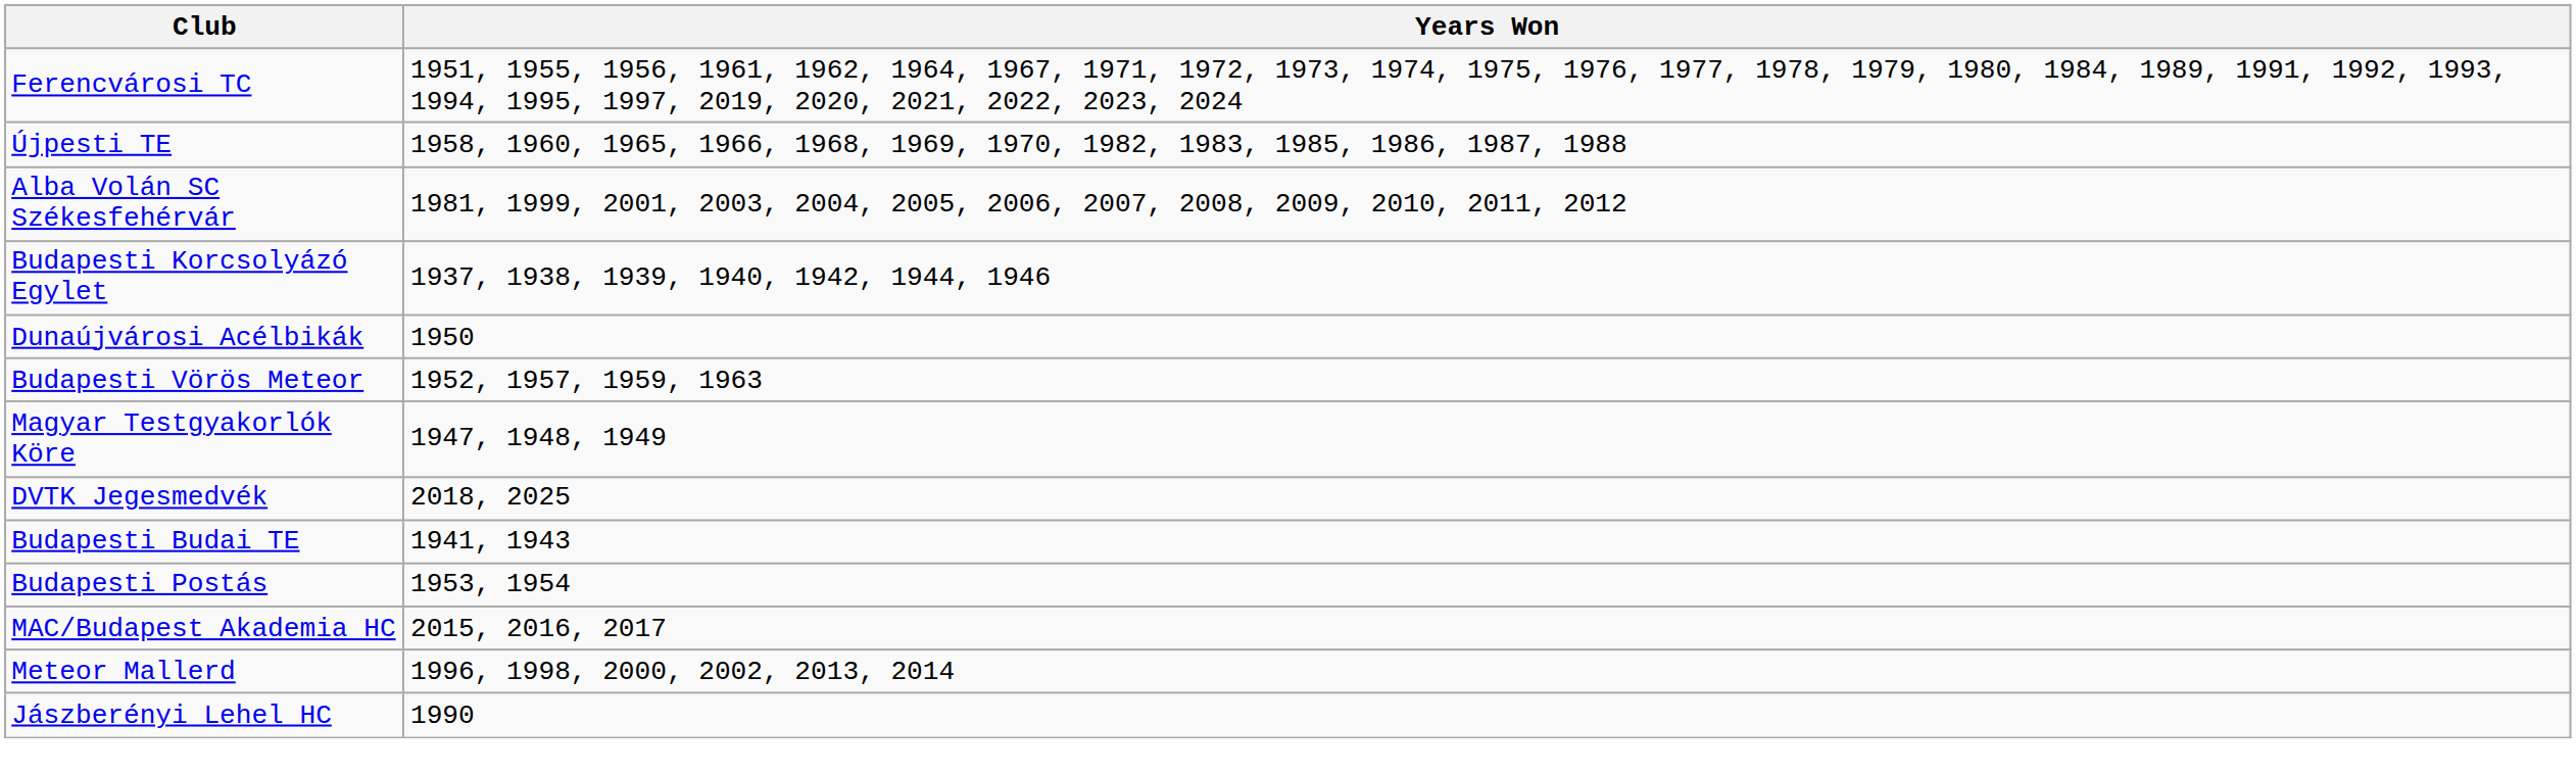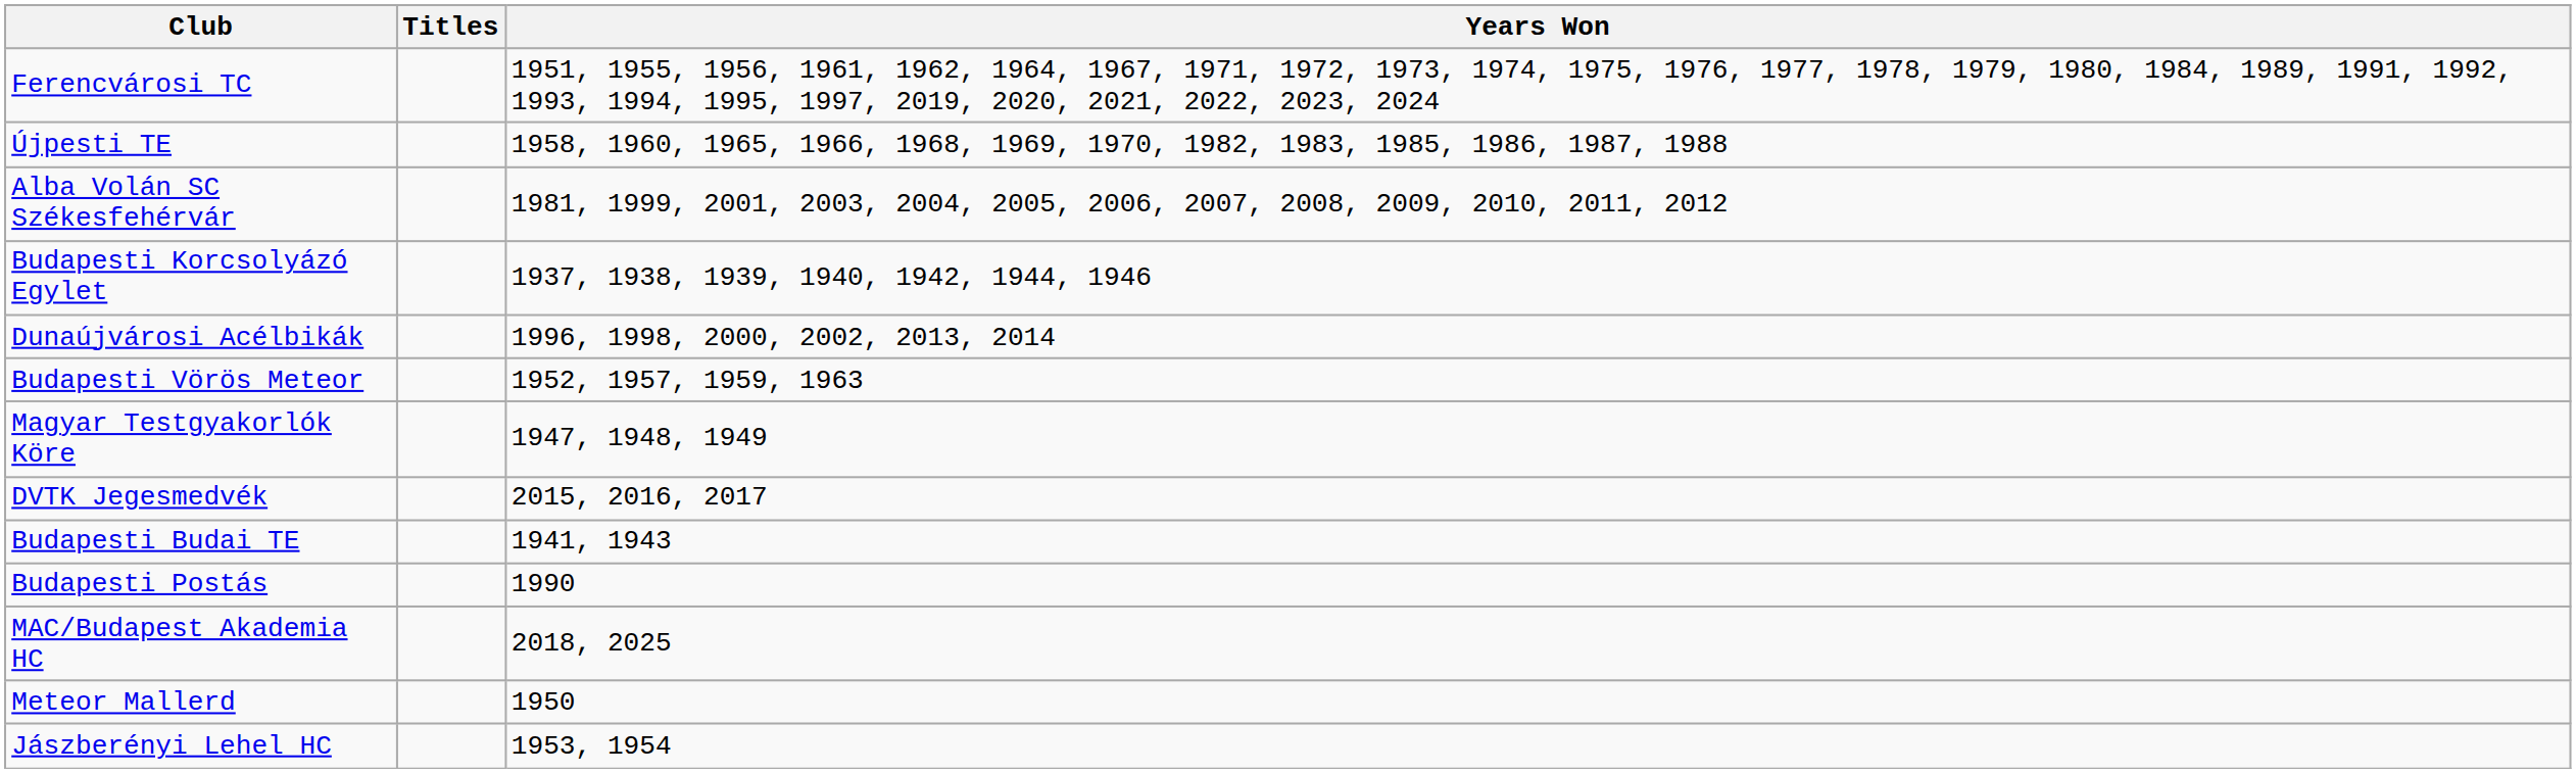+ column: Titles
Dunaújvárosi Acélbikák | Years Won: 1950 -> 1996, 1998, 2000, 2002, 2013, 2014
DVTK Jegesmedvék | Years Won: 2018, 2025 -> 2015, 2016, 2017
Budapesti Postás | Years Won: 1953, 1954 -> 1990
MAC/Budapest Akademia HC | Years Won: 2015, 2016, 2017 -> 2018, 2025
Meteor Mallerd | Years Won: 1996, 1998, 2000, 2002, 2013, 2014 -> 1950
Jászberényi Lehel HC | Years Won: 1990 -> 1953, 1954
